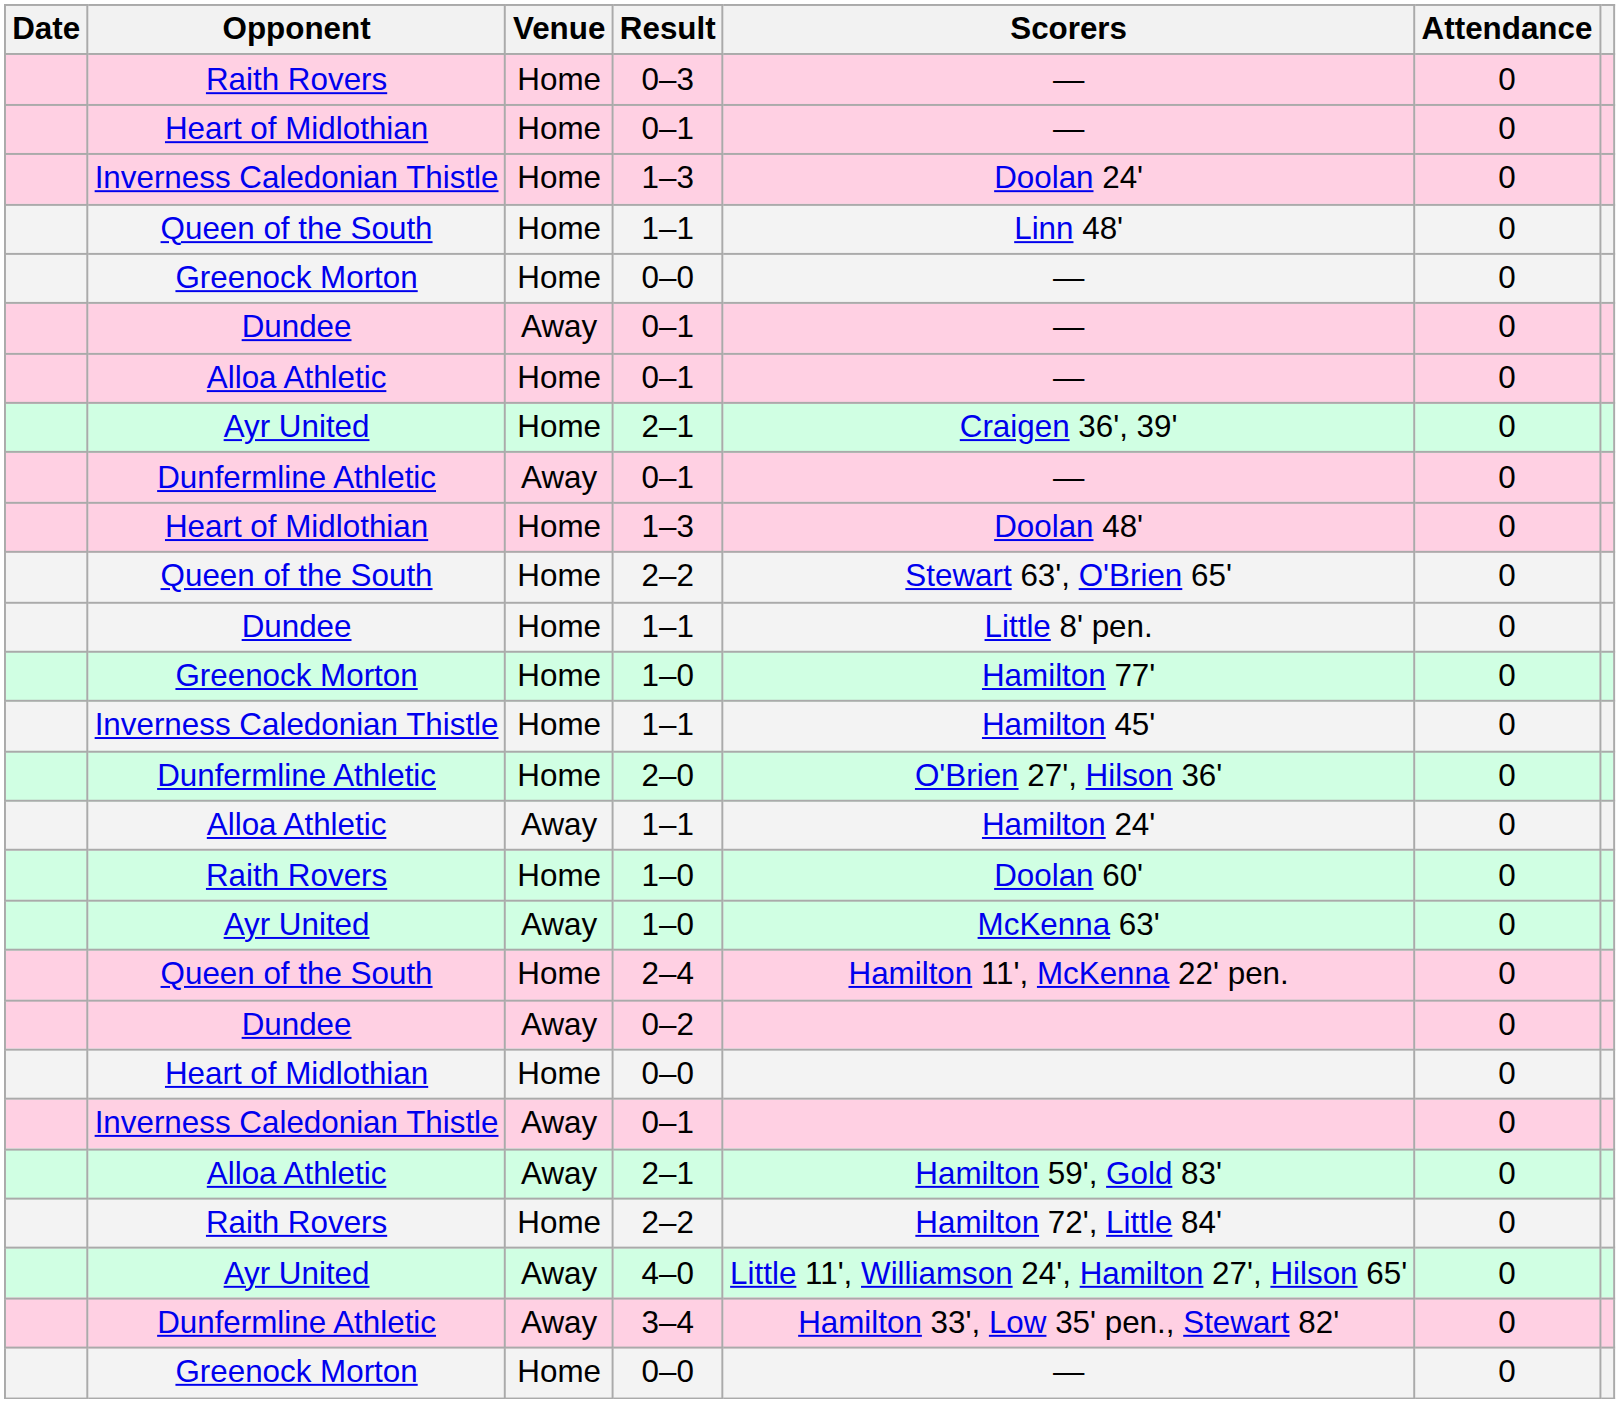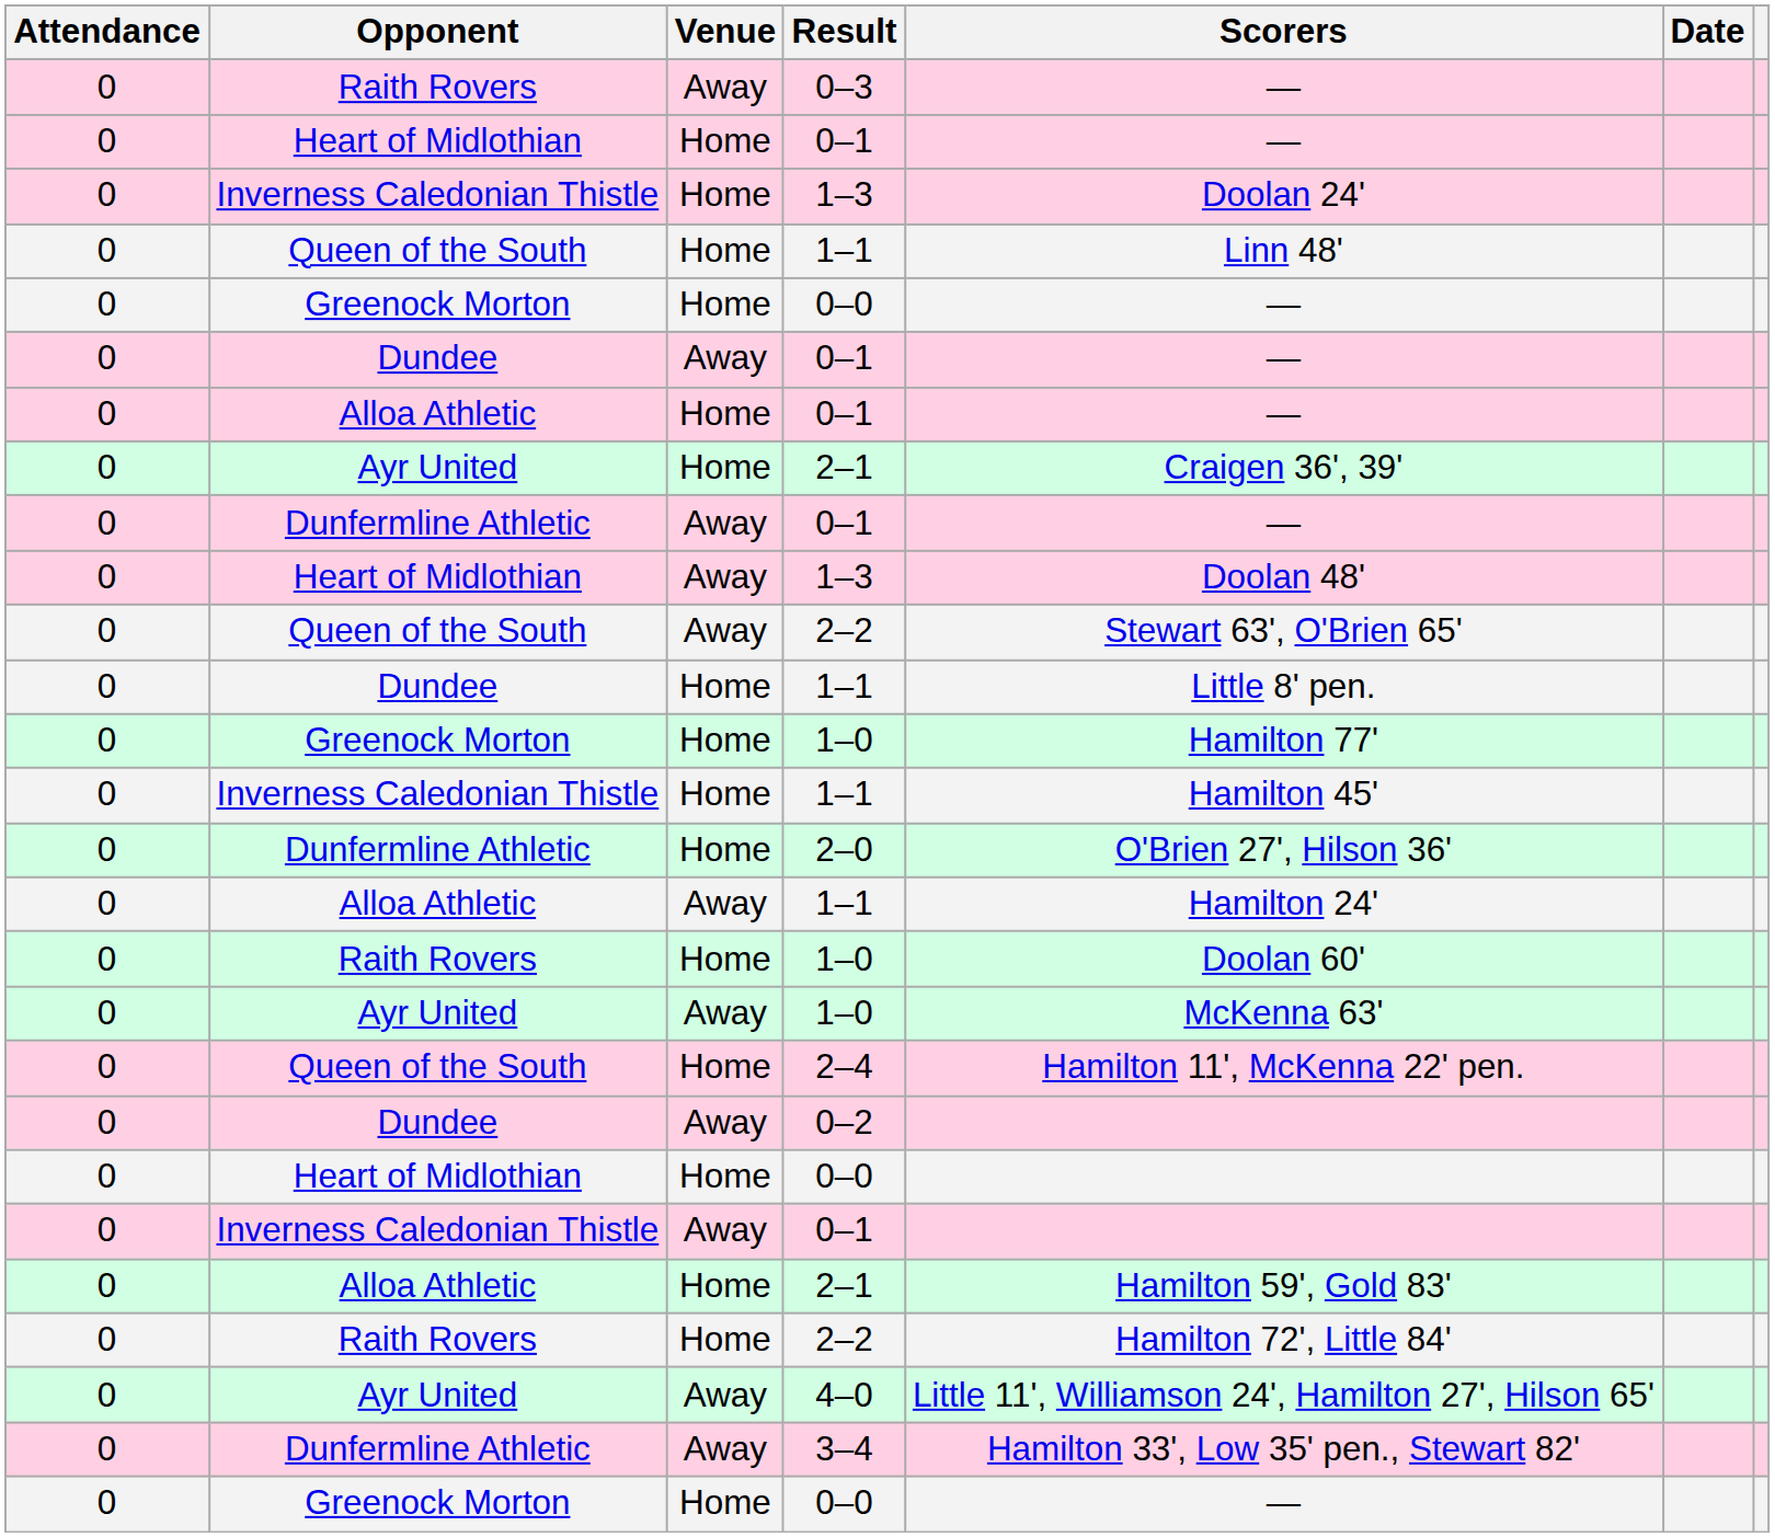columns swapped: Date <-> Attendance
0–3 | Venue: Home -> Away
Heart of Midlothian / 1–3 | Venue: Home -> Away
Queen of the South / 2–2 | Venue: Home -> Away
Alloa Athletic / 2–1 | Venue: Away -> Home
